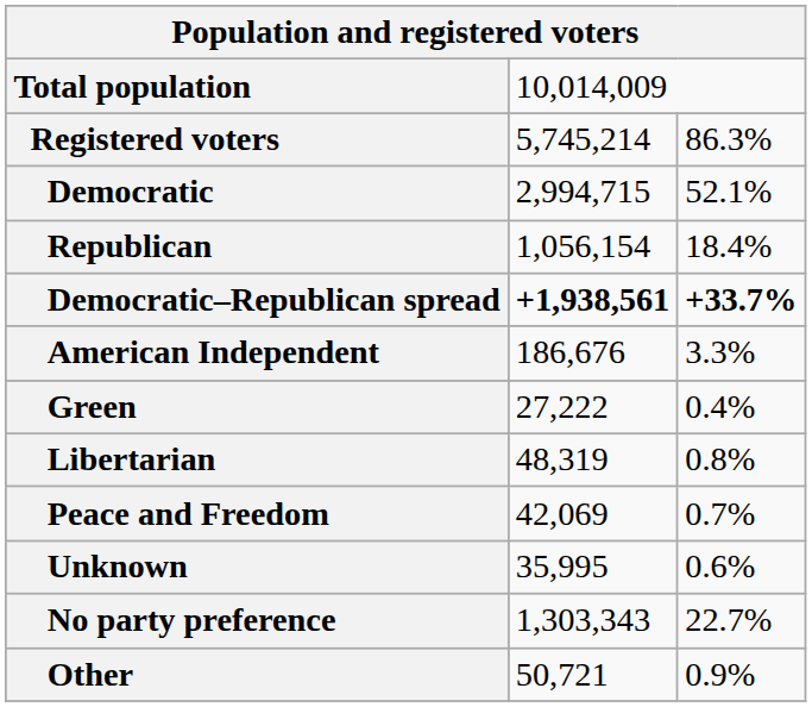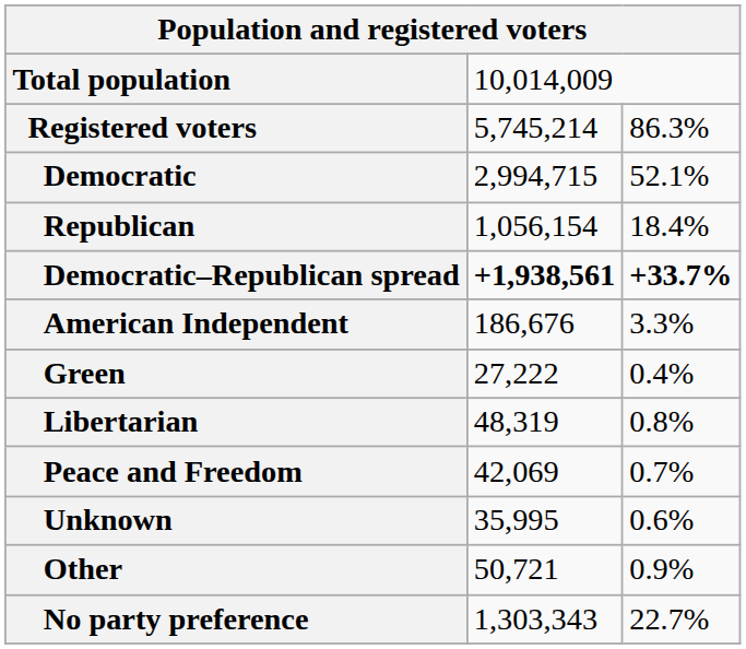rows swapped: Other <-> No party preference
